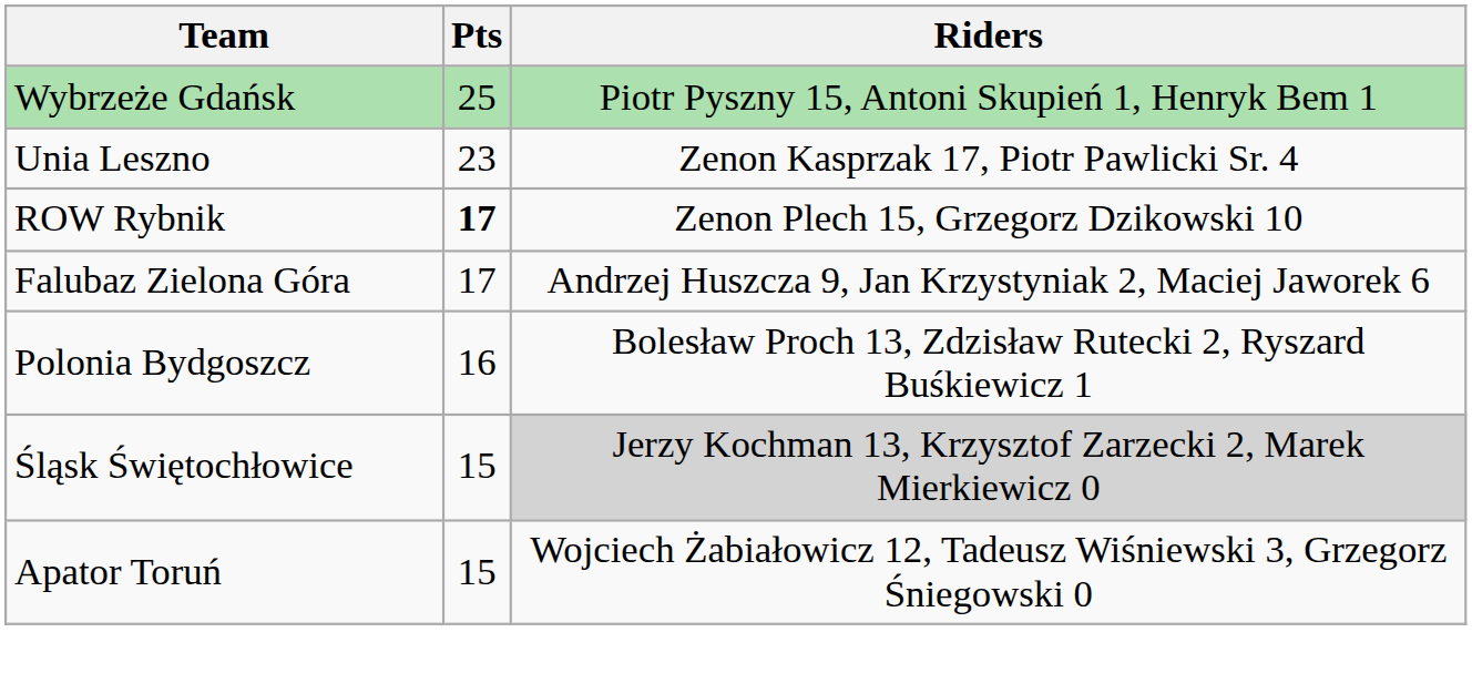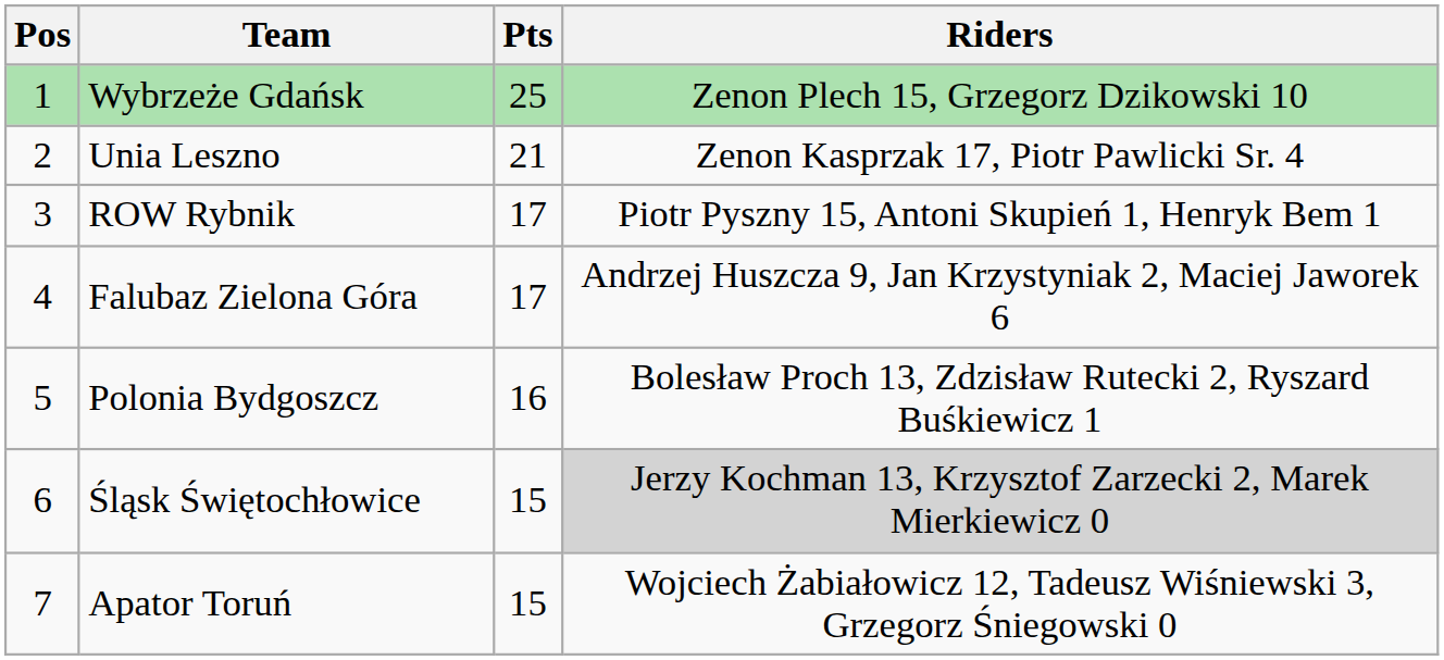+ column: Pos | 1 | 2 | 3 | 4 | 5 | 6 | 7
Wybrzeże Gdańsk | Riders: Piotr Pyszny 15, Antoni Skupień 1, Henryk Bem 1 -> Zenon Plech 15, Grzegorz Dzikowski 10
Unia Leszno | Pts: 23 -> 21
ROW Rybnik | Pts: bold -> normal
ROW Rybnik | Riders: Zenon Plech 15, Grzegorz Dzikowski 10 -> Piotr Pyszny 15, Antoni Skupień 1, Henryk Bem 1
